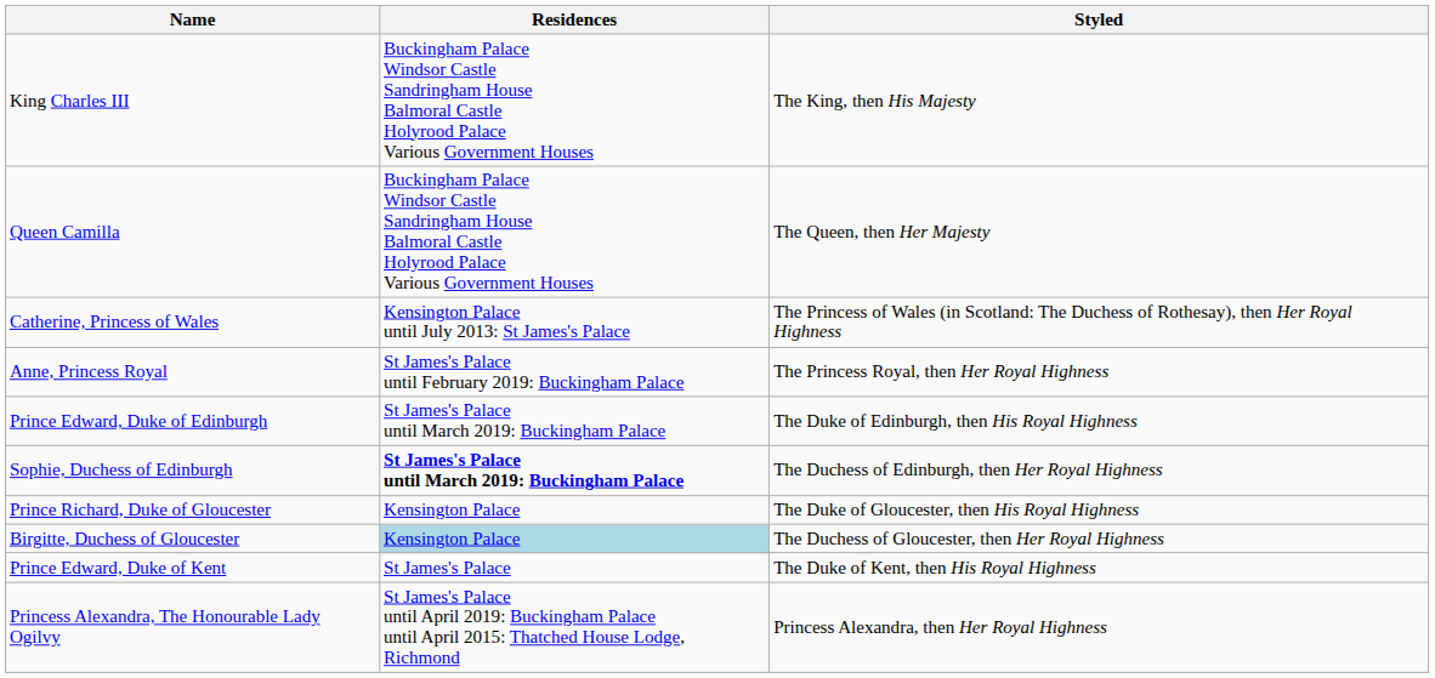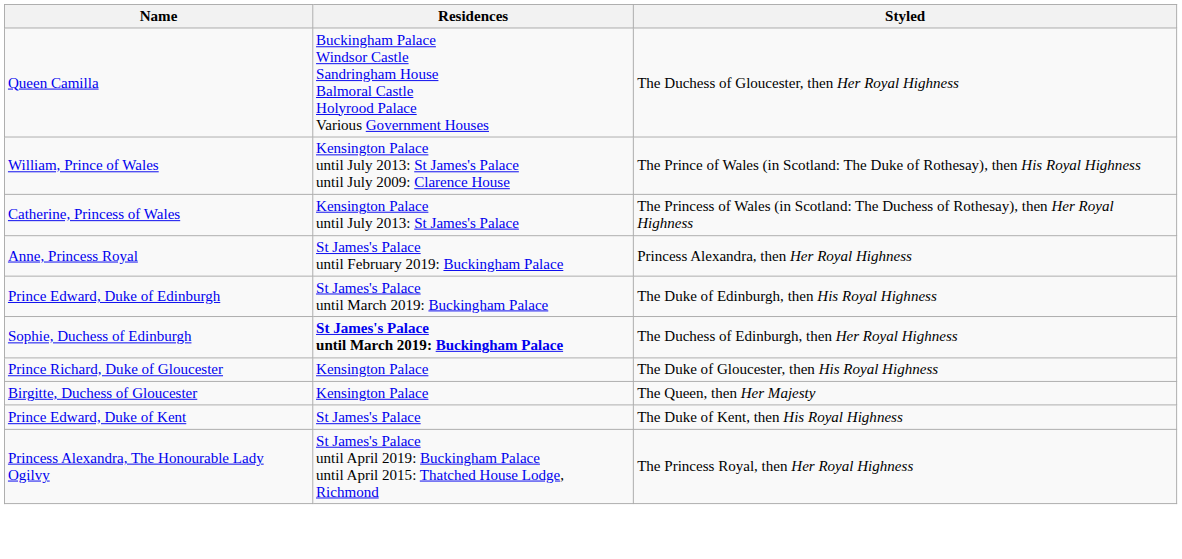- row: King Charles III | Buckingham Palace Windsor Castle Sandringham House Balmoral Castle Holyrood Palace Various Government Houses | The King, then His Majesty
Queen Camilla | Styled: The Queen, then Her Majesty -> The Duchess of Gloucester, then Her Royal Highness
+ row: William, Prince of Wales | Kensington Palace until July 2013: St James's Palace until July 2009: Clarence House | The Prince of Wales (in Scotland: The Duke of Rothesay), then His Royal Highness
Anne, Princess Royal | Styled: The Princess Royal, then Her Royal Highness -> Princess Alexandra, then Her Royal Highness
Birgitte, Duchess of Gloucester | Residences: lightblue background -> no background
Birgitte, Duchess of Gloucester | Styled: The Duchess of Gloucester, then Her Royal Highness -> The Queen, then Her Majesty
Princess Alexandra, The Honourable Lady Ogilvy | Styled: Princess Alexandra, then Her Royal Highness -> The Princess Royal, then Her Royal Highness
